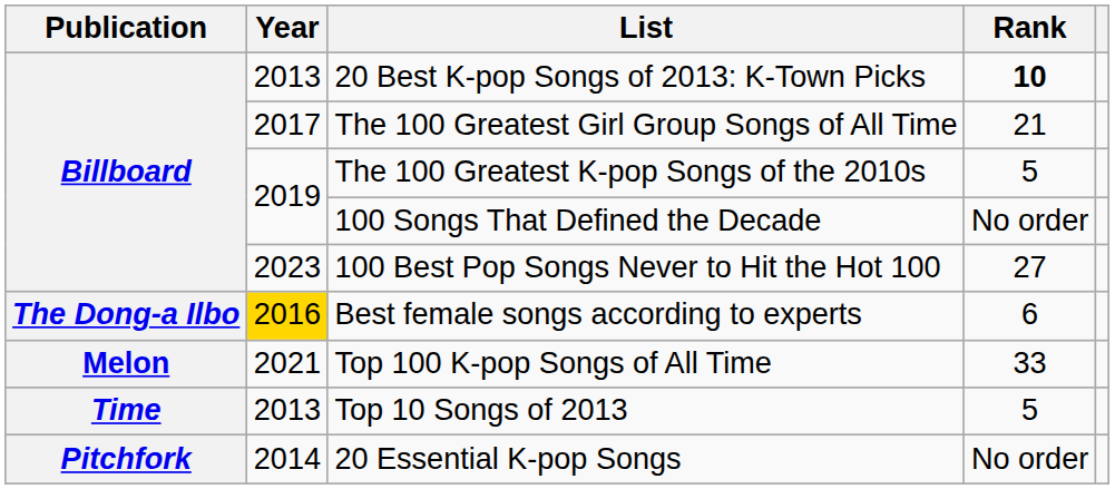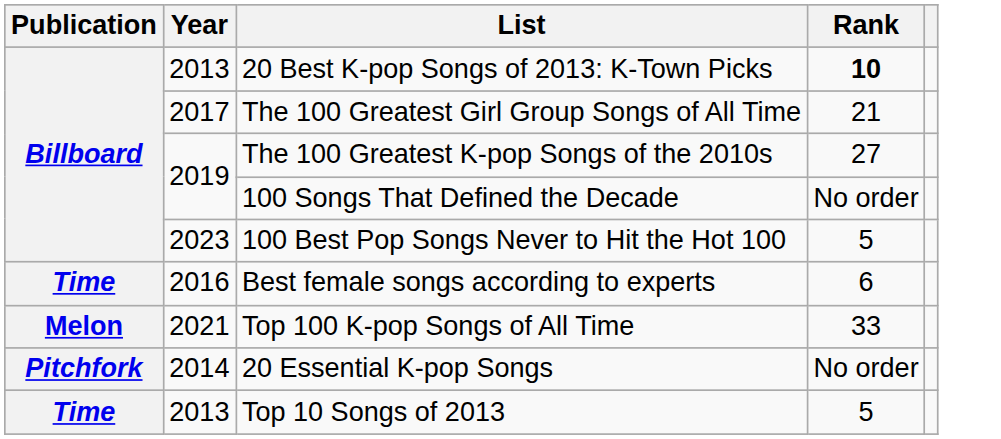The 100 Greatest K-pop Songs of the 2010s | Rank: 5 -> 27
100 Best Pop Songs Never to Hit the Hot 100 | Rank: 27 -> 5
Best female songs according to experts | Publication: The Dong-a Ilbo -> Time
Best female songs according to experts | Year: gold background -> no background
rows swapped: 20 Essential K-pop Songs <-> Top 10 Songs of 2013
